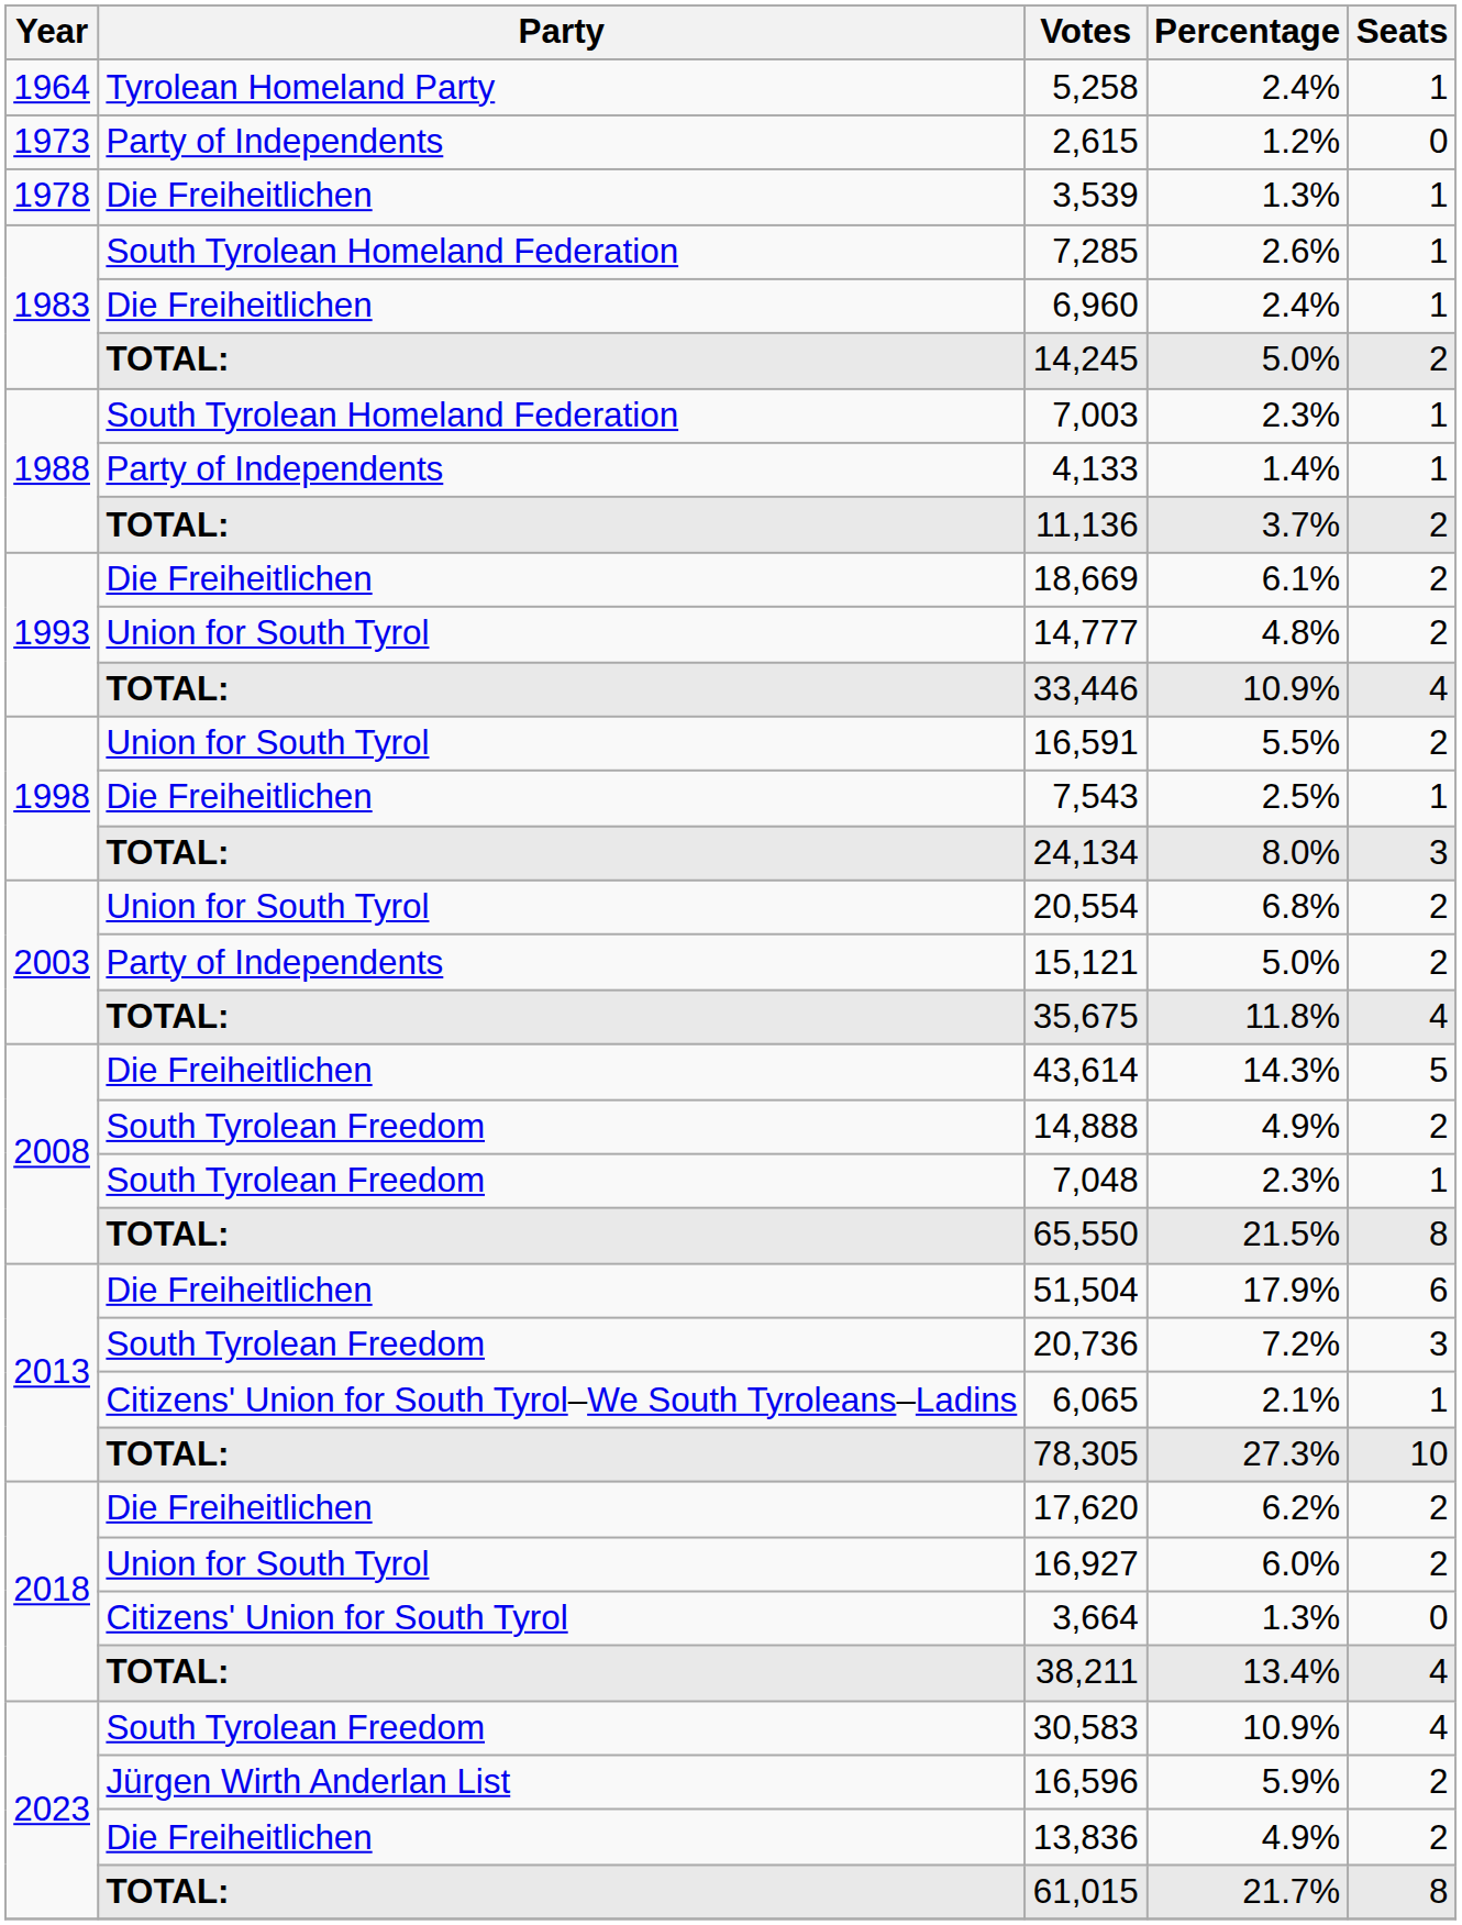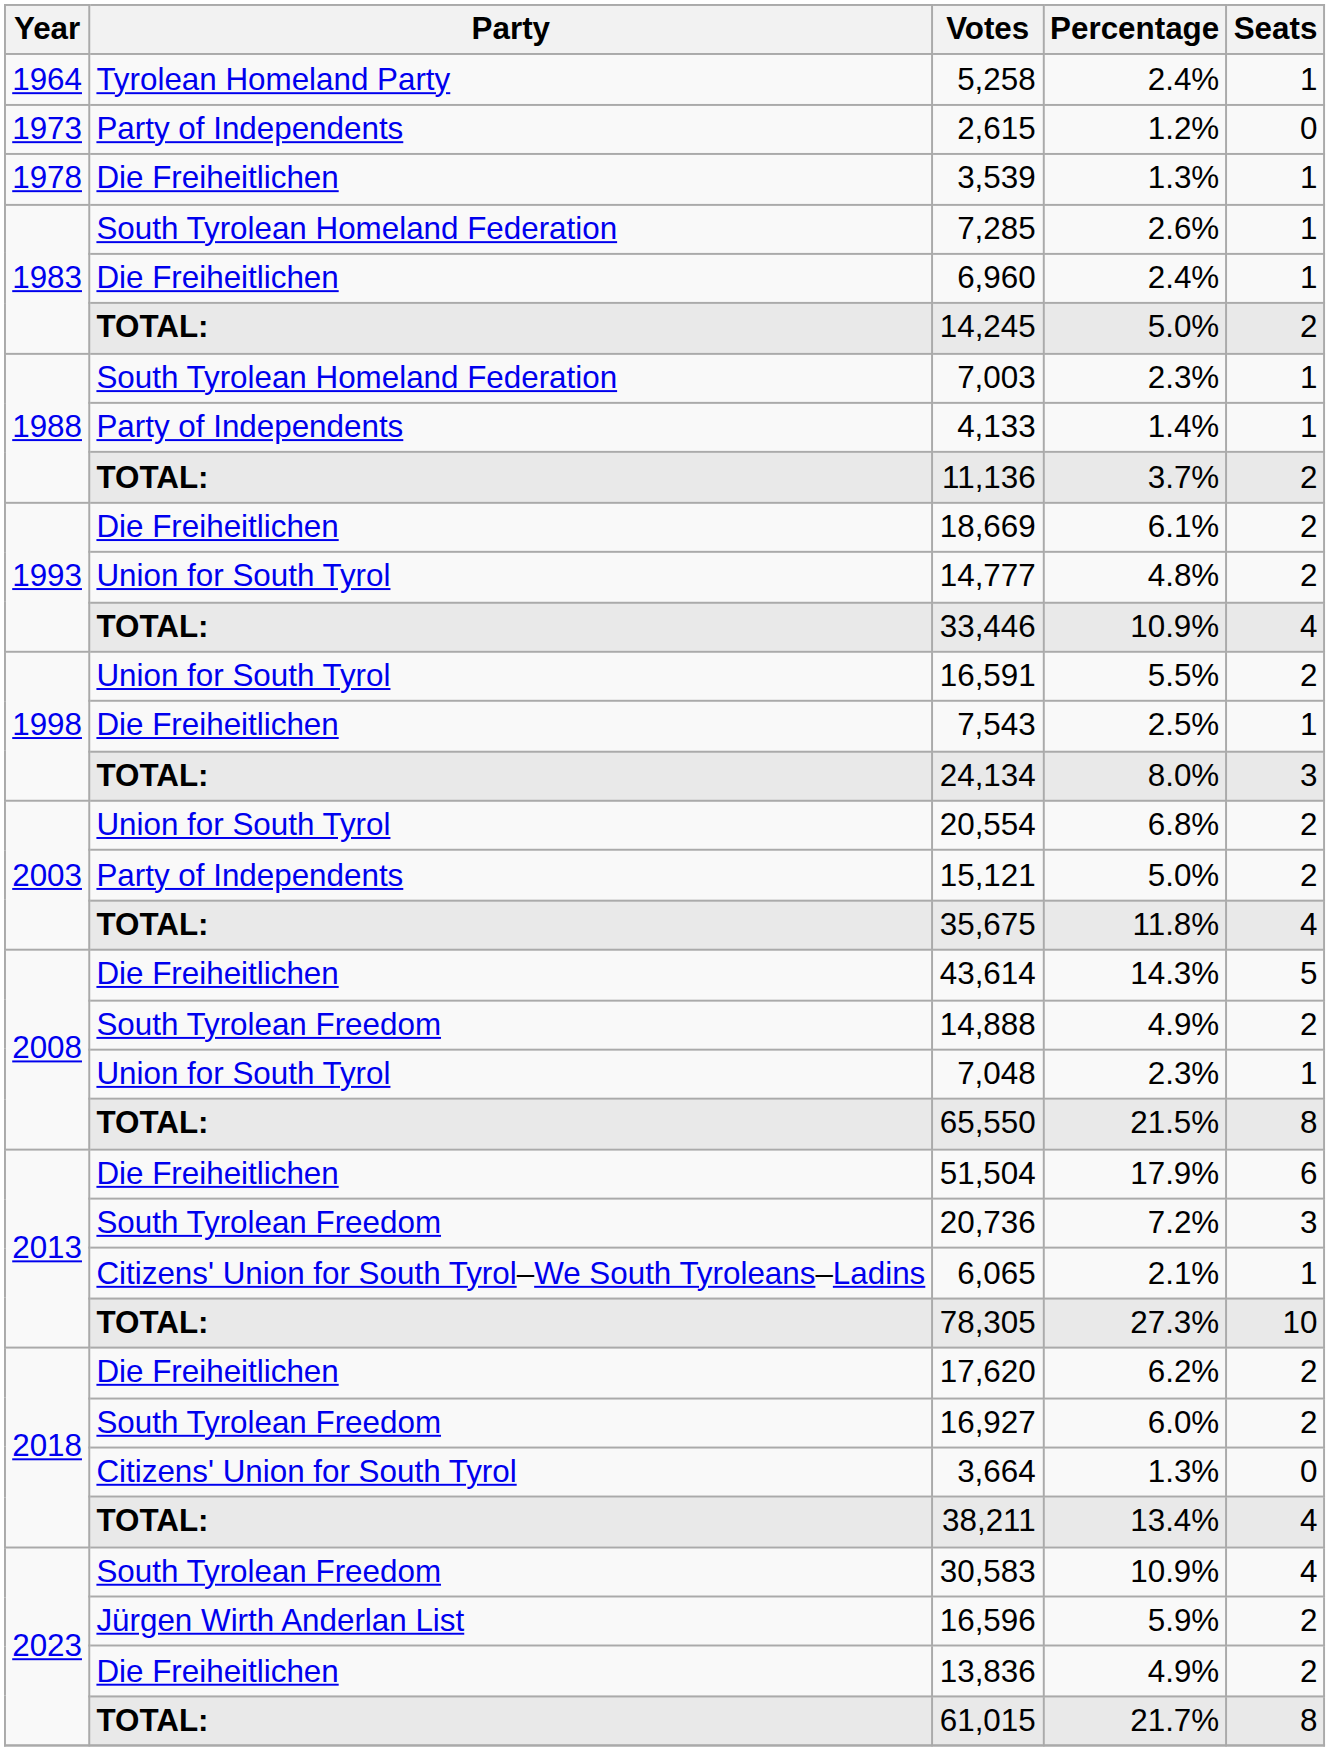7,048 | Party: South Tyrolean Freedom -> Union for South Tyrol
16,927 | Party: Union for South Tyrol -> South Tyrolean Freedom
